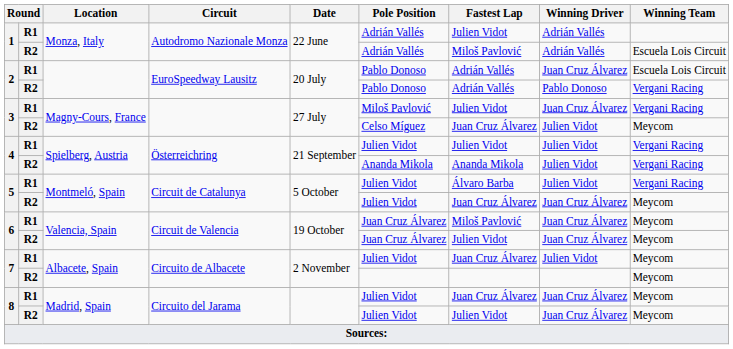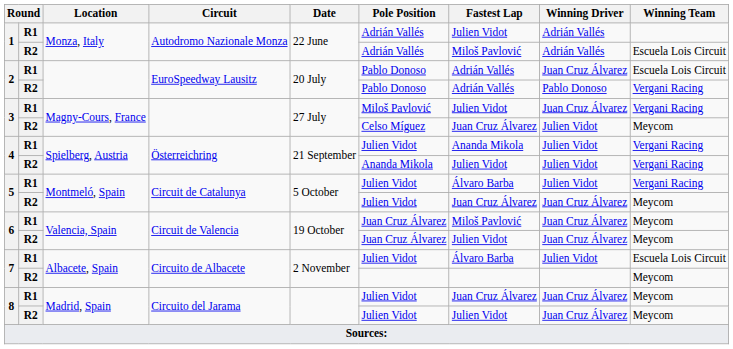4 / R1 | Fastest Lap: Julien Vidot -> Ananda Mikola
4 / R2 | Fastest Lap: Ananda Mikola -> Julien Vidot
7 / R1 | Fastest Lap: Juan Cruz Álvarez -> Álvaro Barba
7 / R1 | Winning Team: Meycom -> Escuela Lois Circuit
